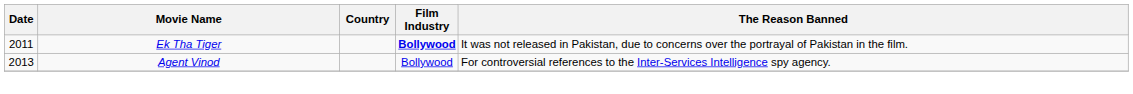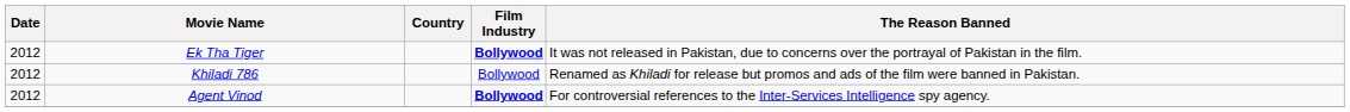Ek Tha Tiger | Date: 2011 -> 2012
+ row: 2012 | Khiladi 786 | Bollywood | Renamed as Khiladi for release but promos and ads of the film were banned in Pakistan.
Agent Vinod | Date: 2013 -> 2012
Agent Vinod | Film Industry: normal -> bold
